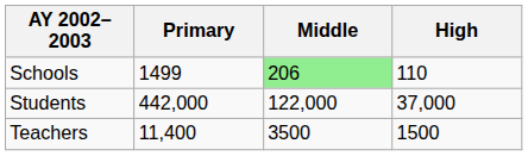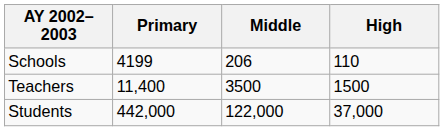Schools | Primary: 1499 -> 4199
Schools | Middle: lightgreen background -> no background
rows swapped: Teachers <-> Students
